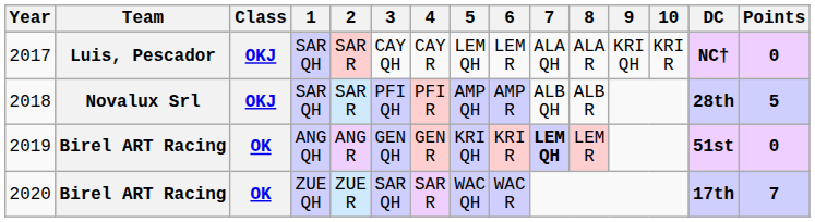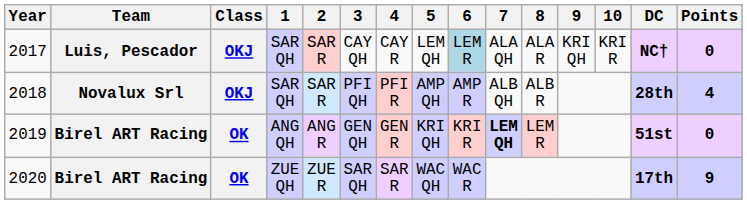2017 | 6: no background -> lightblue background
2018 | Points: 5 -> 4
2020 | Points: 7 -> 9
